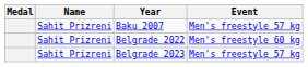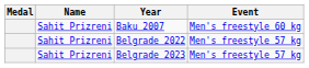Baku 2007 | Event: Men's freestyle 57 kg -> Men's freestyle 60 kg
Belgrade 2022 | Event: Men's freestyle 60 kg -> Men's freestyle 57 kg
